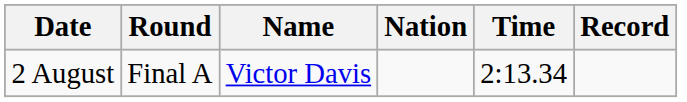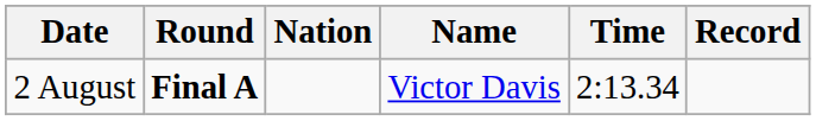columns swapped: Name <-> Nation
2 August | Round: normal -> bold
